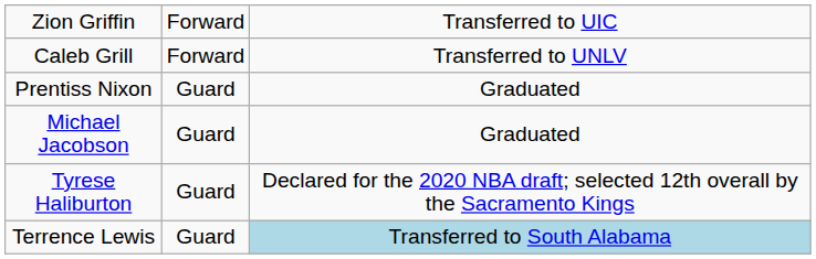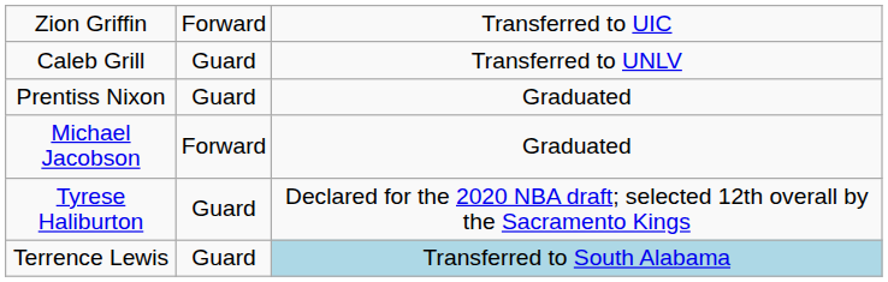Caleb Grill | column 2: Forward -> Guard
Michael Jacobson | column 2: Guard -> Forward
